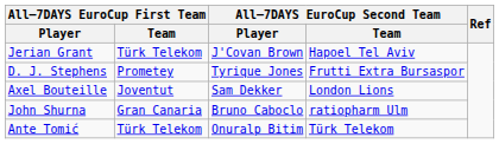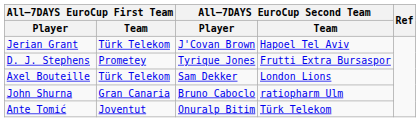Axel Bouteille | All–7DAYS EuroCup First Team / Team: Joventut -> Türk Telekom
Ante Tomić | All–7DAYS EuroCup First Team / Team: Türk Telekom -> Joventut
